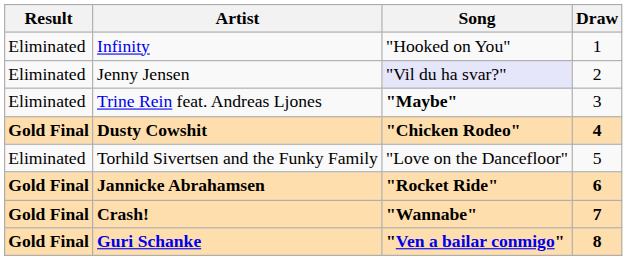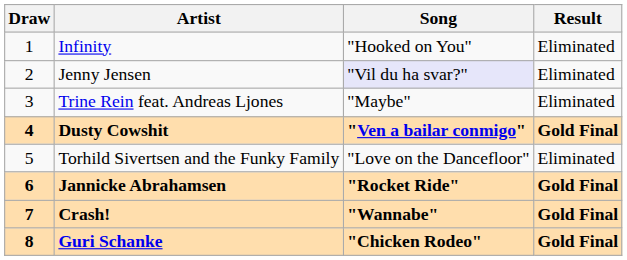columns swapped: Draw <-> Result
Trine Rein feat. Andreas Ljones | Song: bold -> normal
Dusty Cowshit | Song: "Chicken Rodeo" -> "Ven a bailar conmigo"
Guri Schanke | Song: "Ven a bailar conmigo" -> "Chicken Rodeo"
